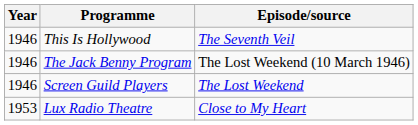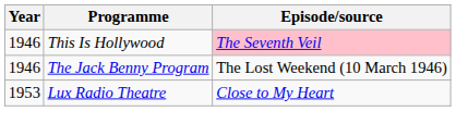This Is Hollywood | Episode/source: no background -> pink background
- row: 1946 | Screen Guild Players | The Lost Weekend
